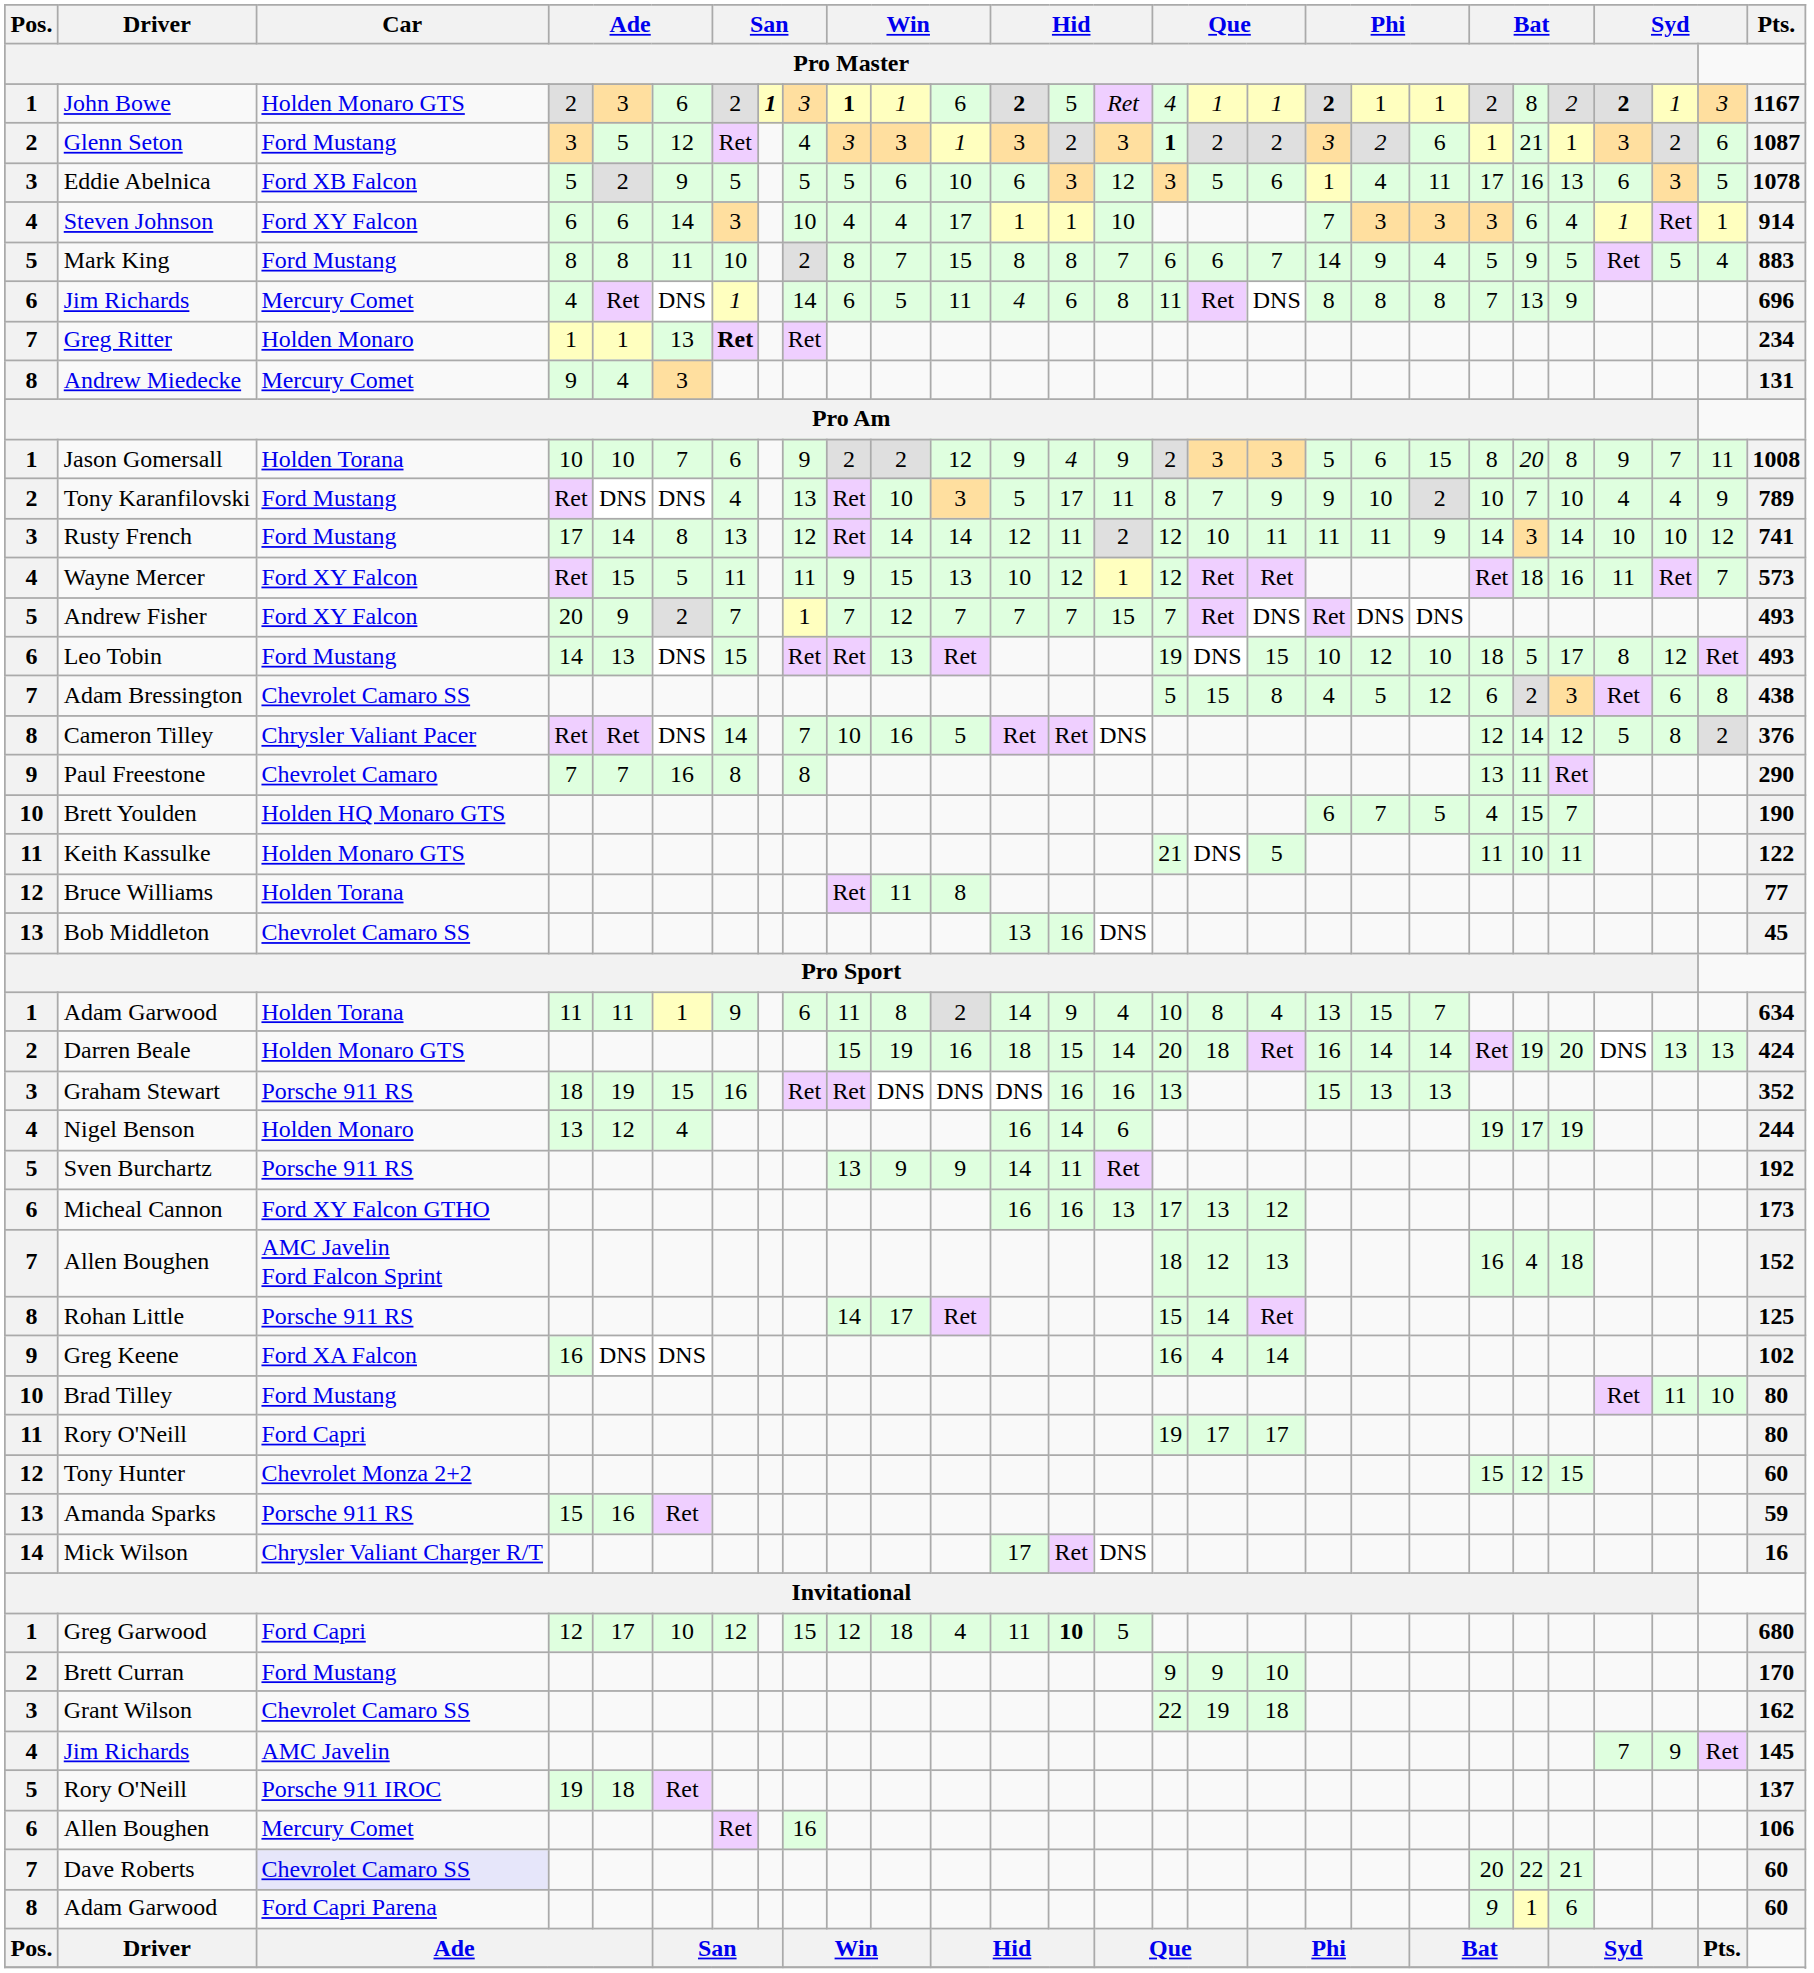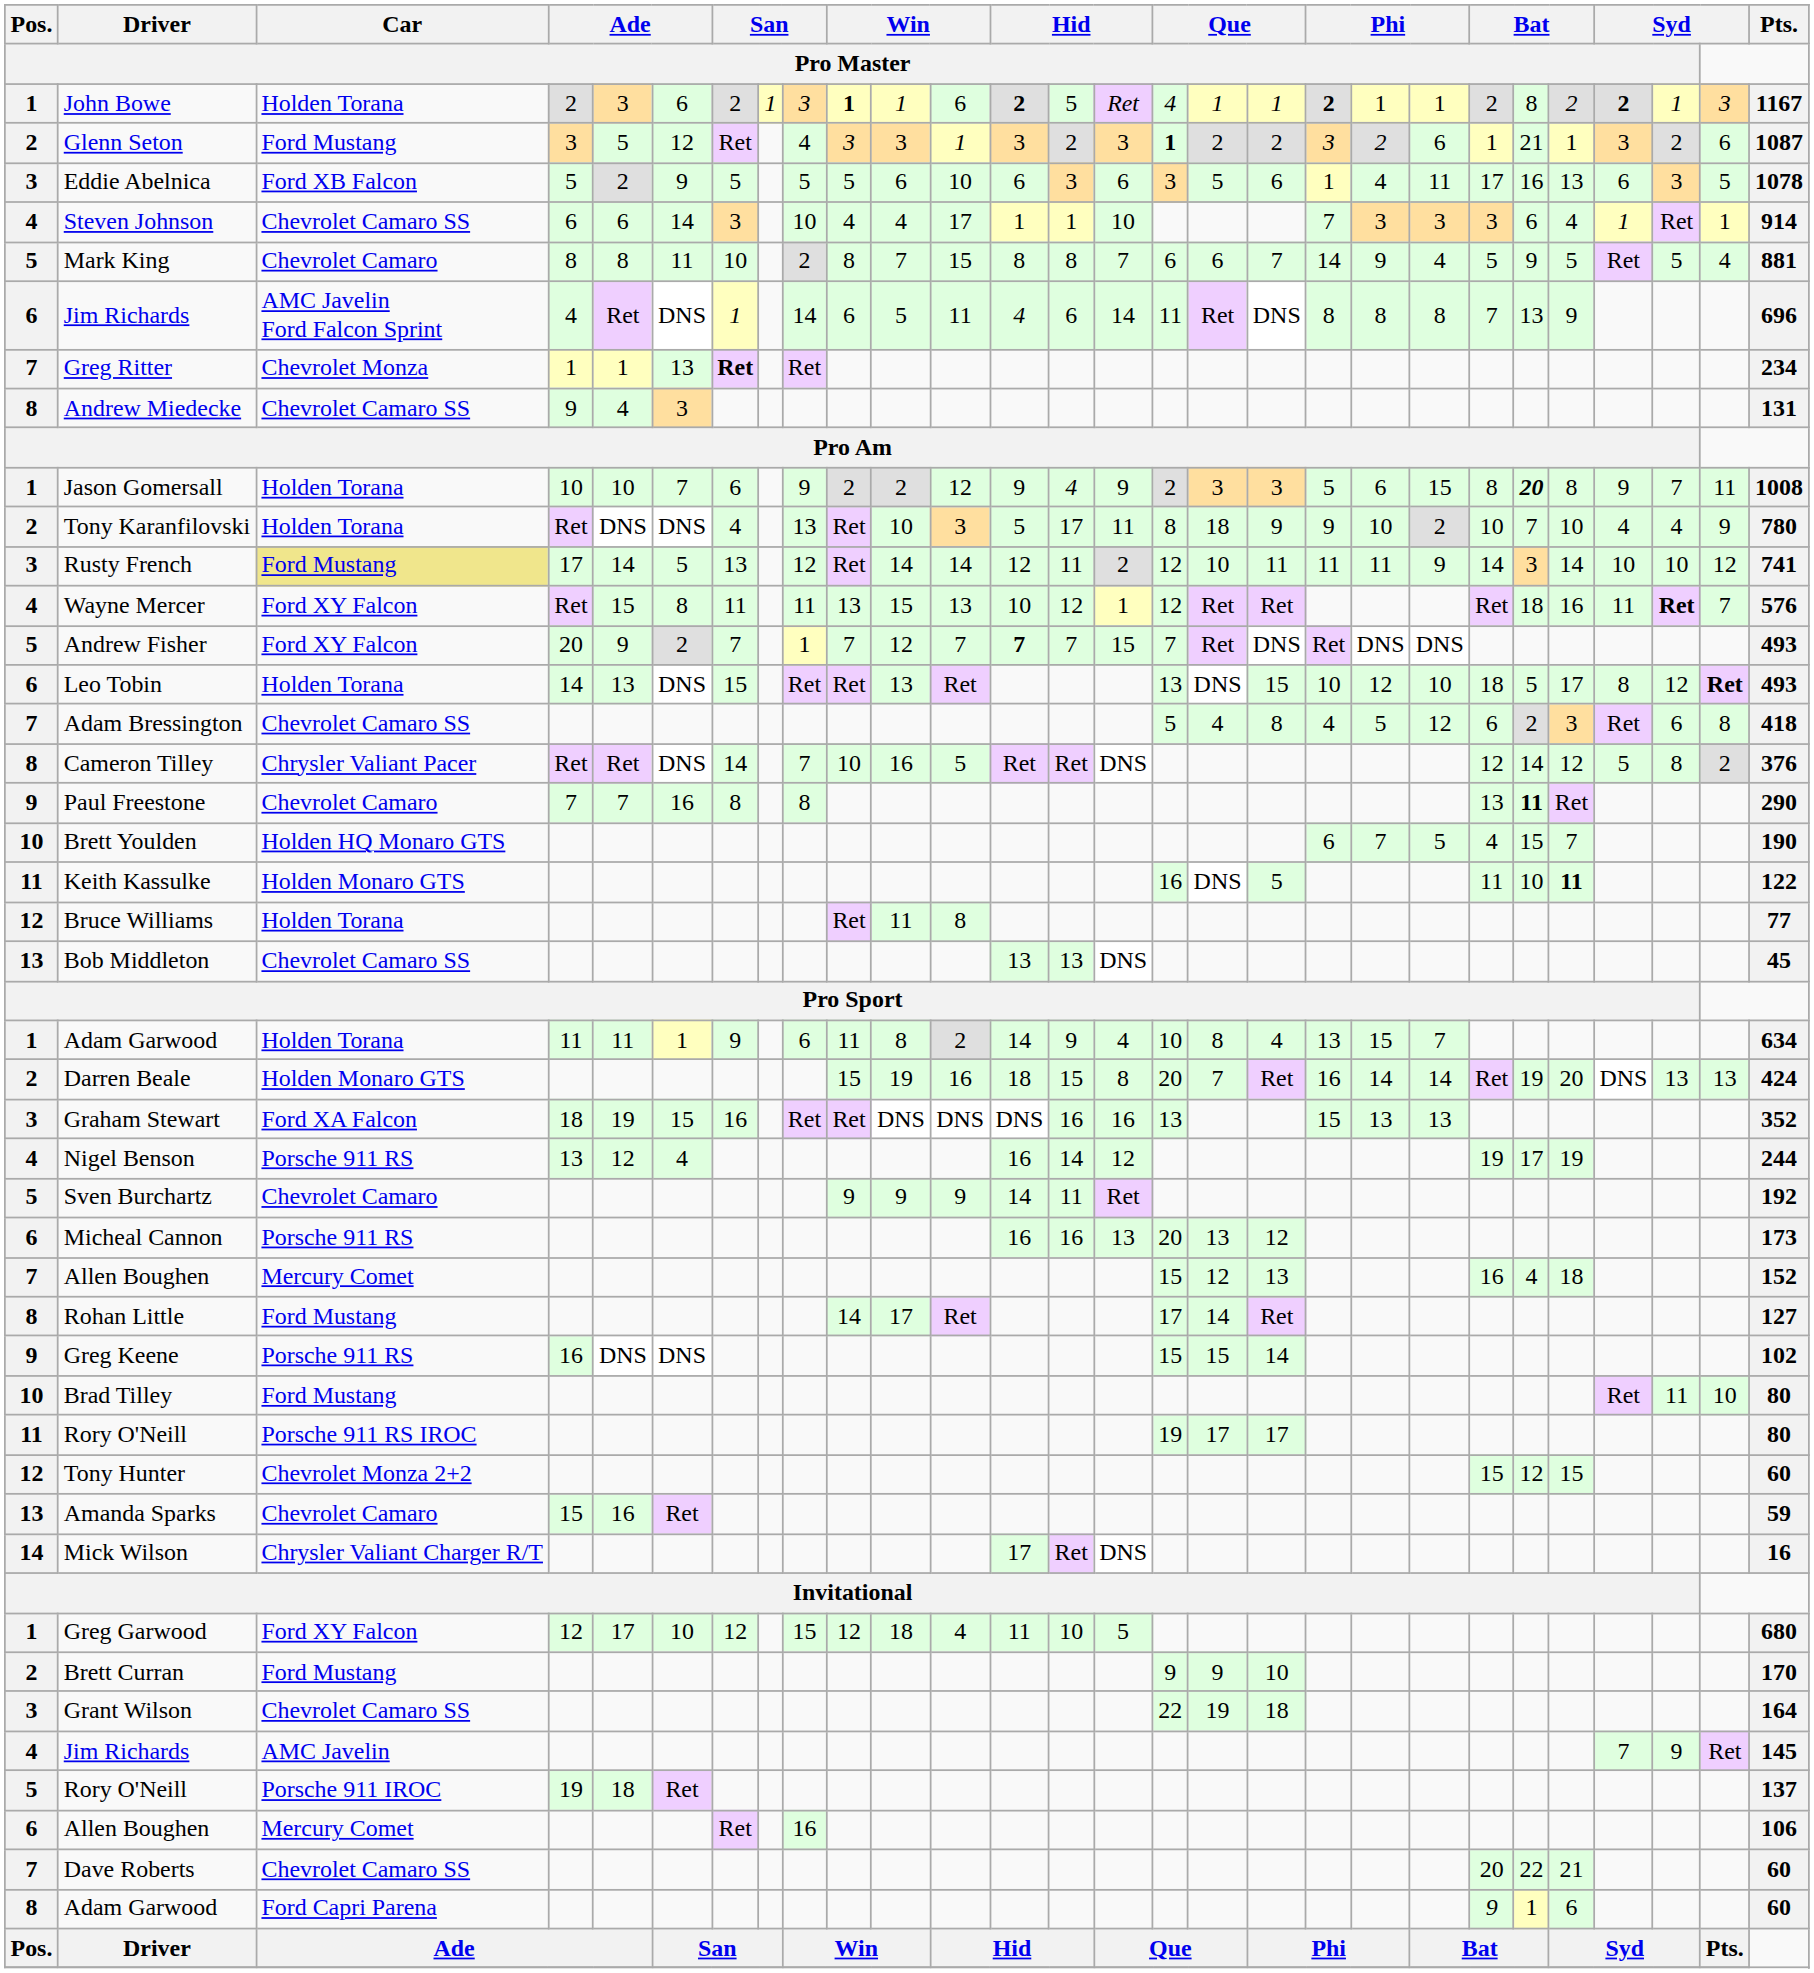John Bowe | Car / Pro Master: Holden Monaro GTS -> Holden Torana
John Bowe | column 8: bold -> normal
Eddie Abelnica | column 15: 12 -> 6
Steven Johnson | Car / Pro Master: Ford XY Falcon -> Chevrolet Camaro SS
Mark King | Car / Pro Master: Ford Mustang -> Chevrolet Camaro
Mark King | Pts.: 883 -> 881
6 / Jim Richards | Car / Pro Master: Mercury Comet -> AMC Javelin Ford Falcon Sprint
6 / Jim Richards | column 15: 8 -> 14
Greg Ritter | Car / Pro Master: Holden Monaro -> Chevrolet Monza
Andrew Miedecke | Car / Pro Master: Mercury Comet -> Chevrolet Camaro SS
Jason Gomersall | column 23: normal -> bold
Tony Karanfilovski | Car / Pro Master: Ford Mustang -> Holden Torana
Tony Karanfilovski | column 17: 7 -> 18
Tony Karanfilovski | Pts.: 789 -> 780
Rusty French | Car / Pro Master: no background -> khaki background
Rusty French | column 6: 8 -> 5
Wayne Mercer | column 6: 5 -> 8
Wayne Mercer | column 10: 9 -> 13
Wayne Mercer | column 26: normal -> bold
Wayne Mercer | Pts.: 573 -> 576
Andrew Fisher | column 13: normal -> bold
Leo Tobin | Car / Pro Master: Ford Mustang -> Holden Torana
Leo Tobin | column 16: 19 -> 13
Leo Tobin | Syd: normal -> bold
Adam Bressington | column 17: 15 -> 4
Adam Bressington | Pts.: 438 -> 418
Paul Freestone | column 23: normal -> bold
Keith Kassulke | column 16: 21 -> 16
Keith Kassulke | column 24: normal -> bold
Bob Middleton | column 14: 16 -> 13
Darren Beale | column 15: 14 -> 8
Darren Beale | column 17: 18 -> 7
Graham Stewart | Car / Pro Master: Porsche 911 RS -> Ford XA Falcon
Nigel Benson | Car / Pro Master: Holden Monaro -> Porsche 911 RS
Nigel Benson | column 15: 6 -> 12
Sven Burchartz | Car / Pro Master: Porsche 911 RS -> Chevrolet Camaro
Sven Burchartz | column 10: 13 -> 9
Micheal Cannon | Car / Pro Master: Ford XY Falcon GTHO -> Porsche 911 RS
Micheal Cannon | column 16: 17 -> 20
7 / Allen Boughen | Car / Pro Master: AMC Javelin Ford Falcon Sprint -> Mercury Comet
7 / Allen Boughen | column 16: 18 -> 15
Rohan Little | Car / Pro Master: Porsche 911 RS -> Ford Mustang
Rohan Little | column 16: 15 -> 17
Rohan Little | Pts.: 125 -> 127
Greg Keene | Car / Pro Master: Ford XA Falcon -> Porsche 911 RS
Greg Keene | column 16: 16 -> 15
Greg Keene | column 17: 4 -> 15
11 / Rory O'Neill | Car / Pro Master: Ford Capri -> Porsche 911 RS IROC
Amanda Sparks | Car / Pro Master: Porsche 911 RS -> Chevrolet Camaro
Greg Garwood | Car / Pro Master: Ford Capri -> Ford XY Falcon
Greg Garwood | column 14: bold -> normal
Grant Wilson | Pts.: 162 -> 164
Dave Roberts | Car / Pro Master: lavender background -> no background
